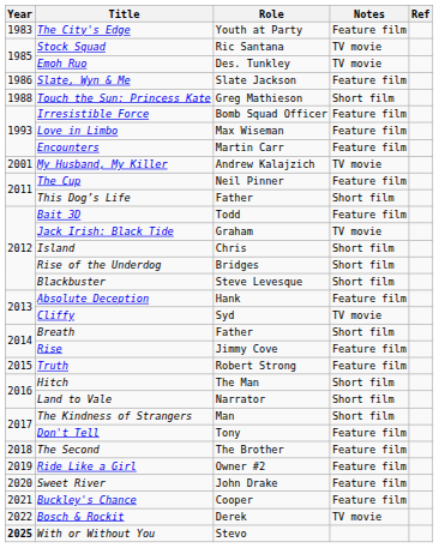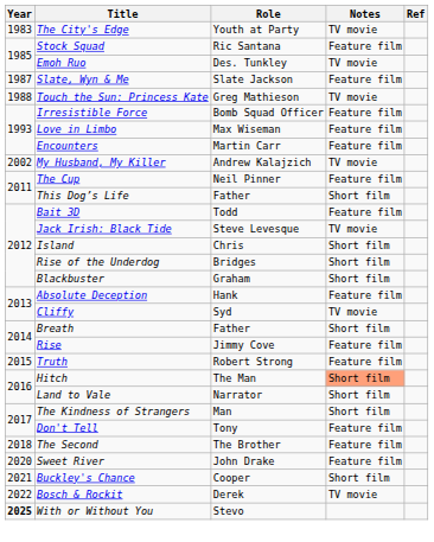The City's Edge | Notes: Feature film -> TV movie
Stock Squad | Notes: TV movie -> Feature film
Slate, Wyn & Me | Year: 1986 -> 1987
Touch the Sun: Princess Kate | Notes: Short film -> TV movie
My Husband, My Killer | Year: 2001 -> 2002
Jack Irish: Black Tide | Role: Graham -> Steve Levesque
Blackbuster | Role: Steve Levesque -> Graham
Hitch | Notes: no background -> lightsalmon background
- row: 2019 | Ride Like a Girl | Owner #2 | Feature film
Buckley's Chance | Notes: Feature film -> Short film
